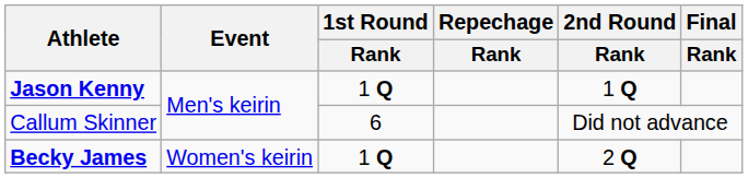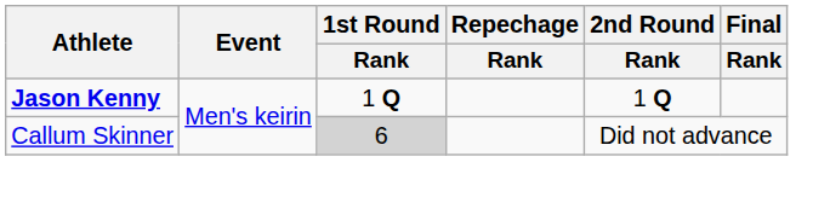Callum Skinner | 1st Round / Rank: no background -> lightgrey background
- row: Becky James | Women's keirin | 1 Q | 2 Q
